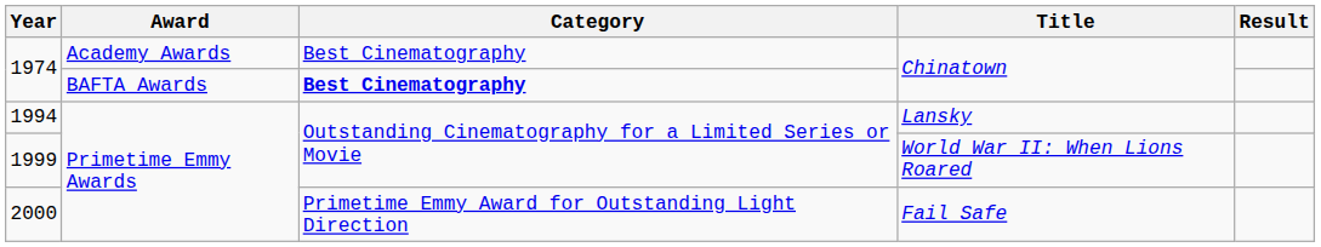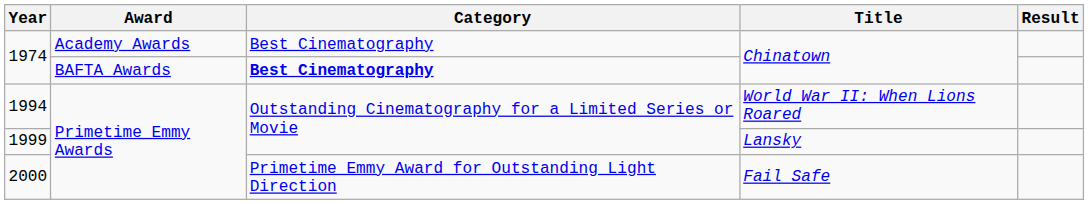1994 | Title: Lansky -> World War II: When Lions Roared
1999 | Title: World War II: When Lions Roared -> Lansky
